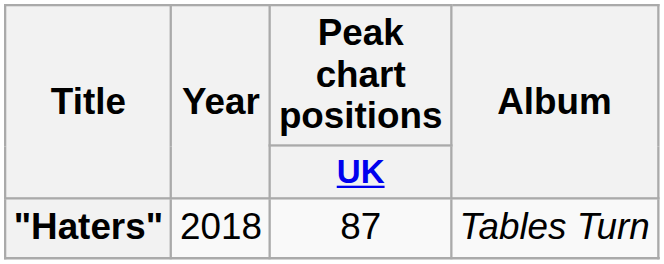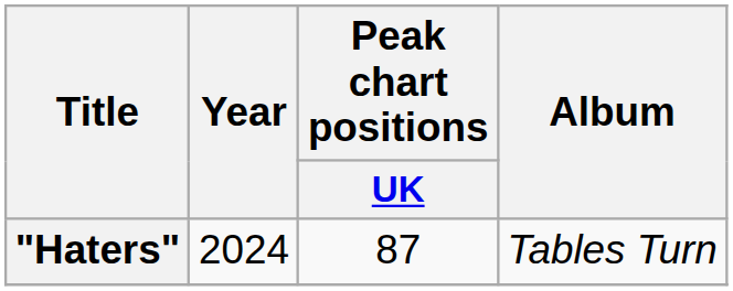"Haters" | Year: 2018 -> 2024
